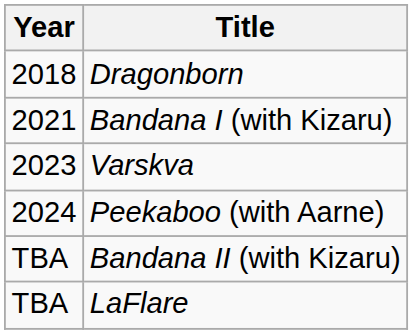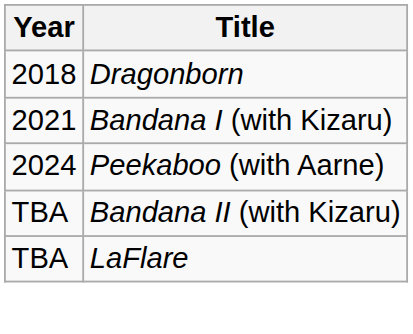- row: 2023 | Varskva
